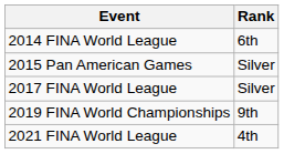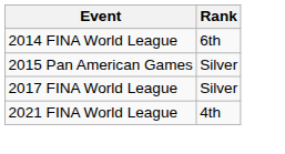- row: 2019 FINA World Championships | 9th
